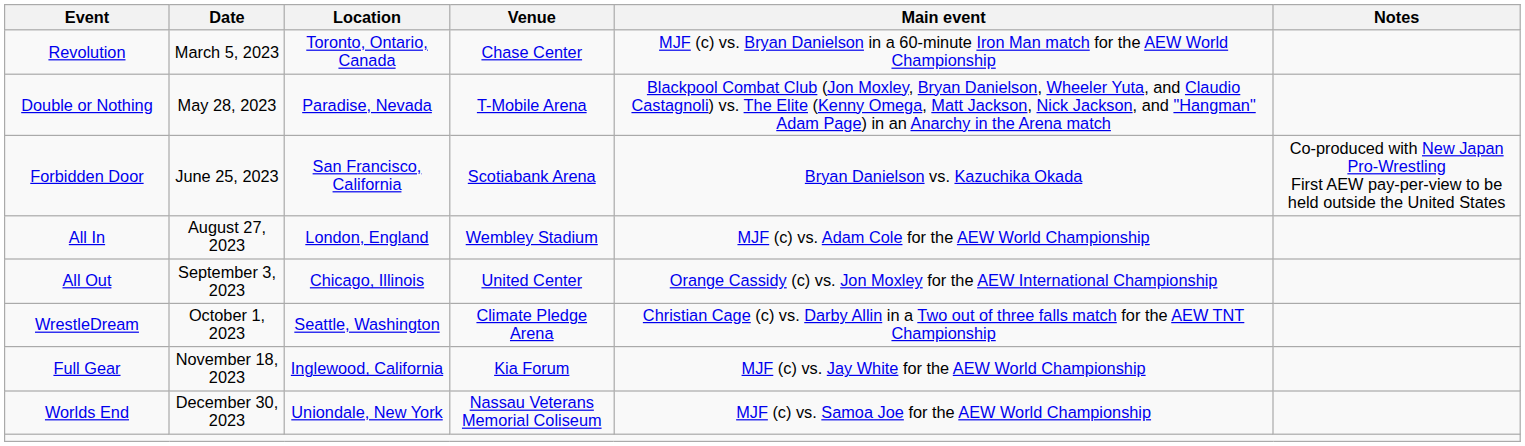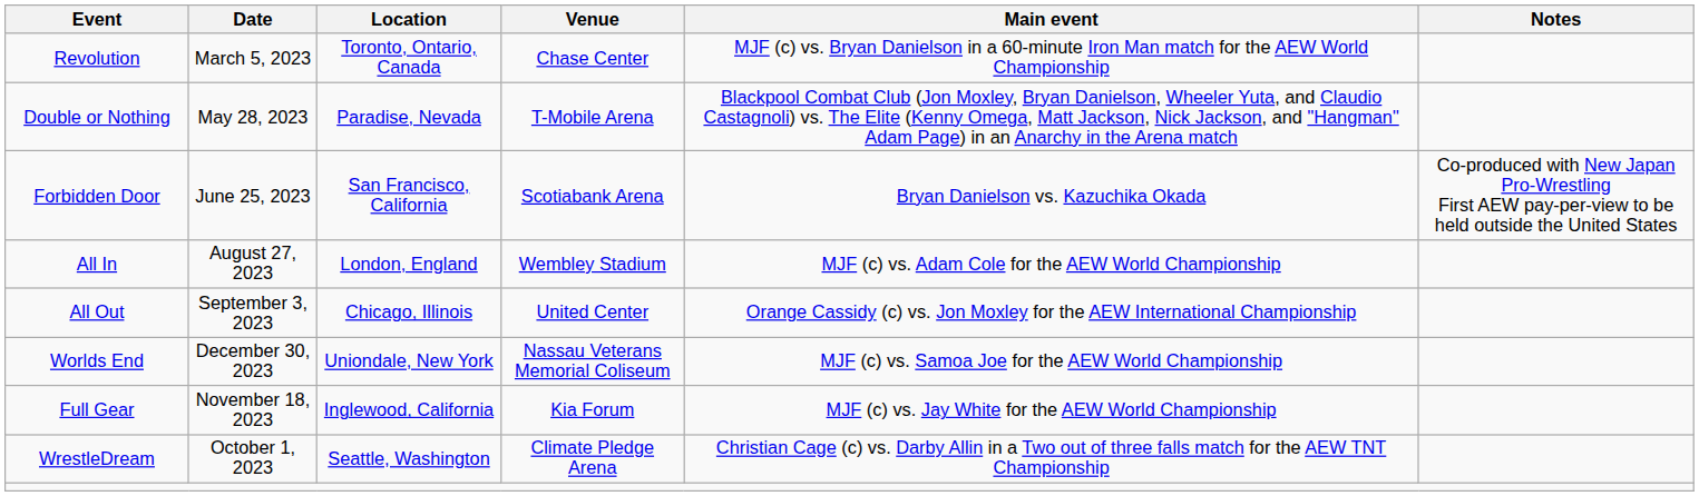rows swapped: WrestleDream <-> Worlds End
